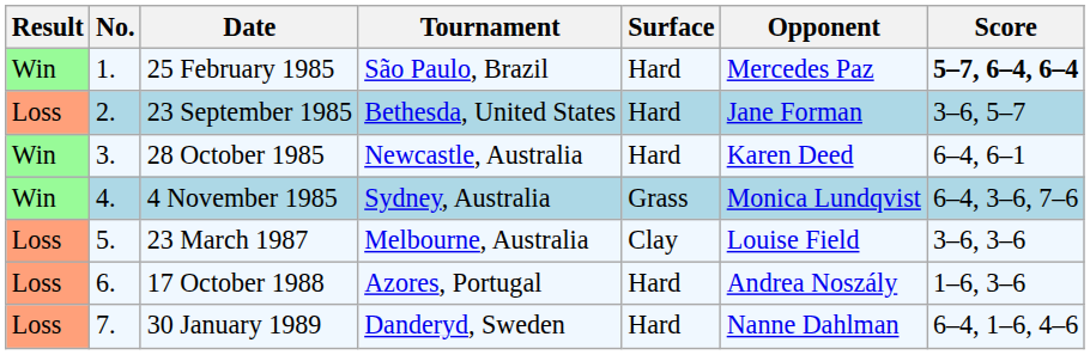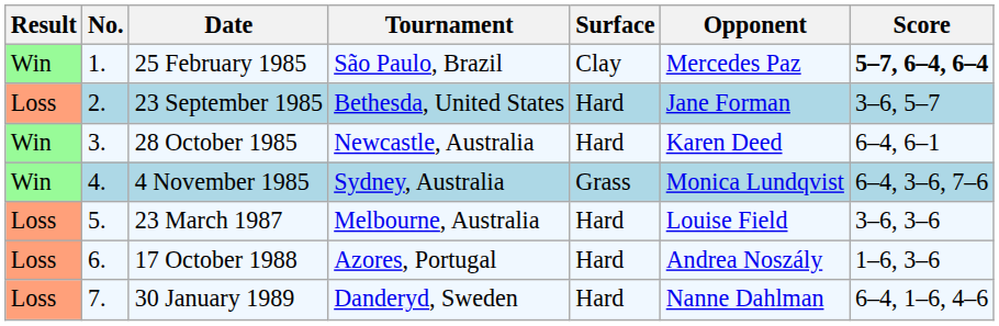25 February 1985 | Surface: Hard -> Clay
23 March 1987 | Surface: Clay -> Hard
